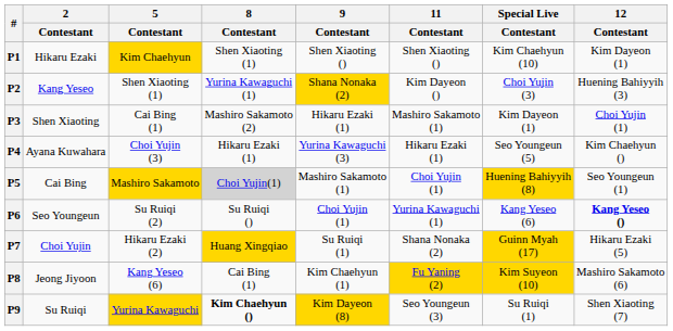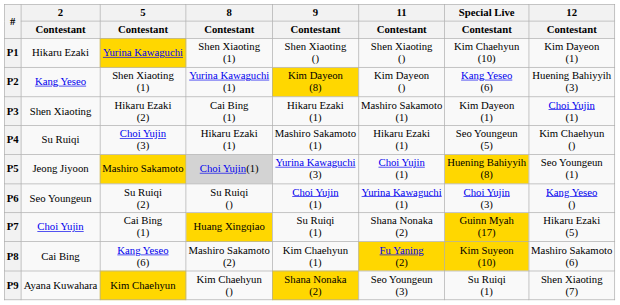P1 | 5 / Contestant: Kim Chaehyun -> Yurina Kawaguchi
P2 | 9 / Contestant: Shana Nonaka (2) -> Kim Dayeon (8)
P2 | Special Live / Contestant: Choi Yujin (3) -> Kang Yeseo (6)
P3 | 5 / Contestant: Cai Bing (1) -> Hikaru Ezaki (2)
P3 | 8 / Contestant: Mashiro Sakamoto (2) -> Cai Bing (1)
P4 | 2 / Contestant: Ayana Kuwahara -> Su Ruiqi
P4 | 9 / Contestant: Yurina Kawaguchi (3) -> Mashiro Sakamoto (1)
P5 | 2 / Contestant: Cai Bing -> Jeong Jiyoon
P5 | 9 / Contestant: Mashiro Sakamoto (1) -> Yurina Kawaguchi (3)
P6 | Special Live / Contestant: Kang Yeseo (6) -> Choi Yujin (3)
P6 | 12 / Contestant: bold -> normal
P7 | 5 / Contestant: Hikaru Ezaki (2) -> Cai Bing (1)
P8 | 2 / Contestant: Jeong Jiyoon -> Cai Bing
P8 | 8 / Contestant: Cai Bing (1) -> Mashiro Sakamoto (2)
P9 | 2 / Contestant: Su Ruiqi -> Ayana Kuwahara
P9 | 5 / Contestant: Yurina Kawaguchi -> Kim Chaehyun
P9 | 8 / Contestant: bold -> normal
P9 | 9 / Contestant: Kim Dayeon (8) -> Shana Nonaka (2)
